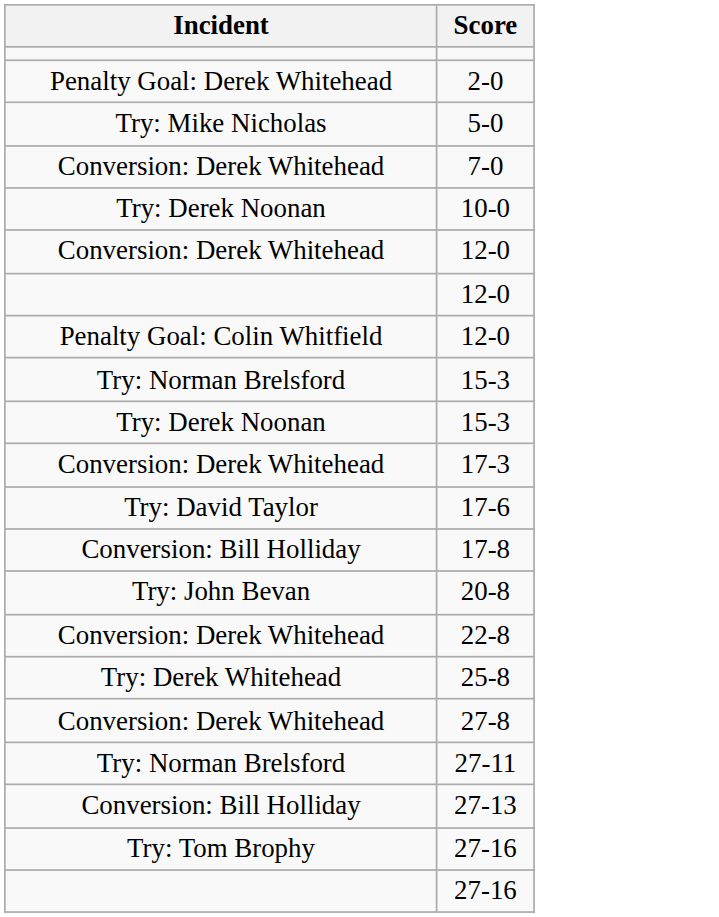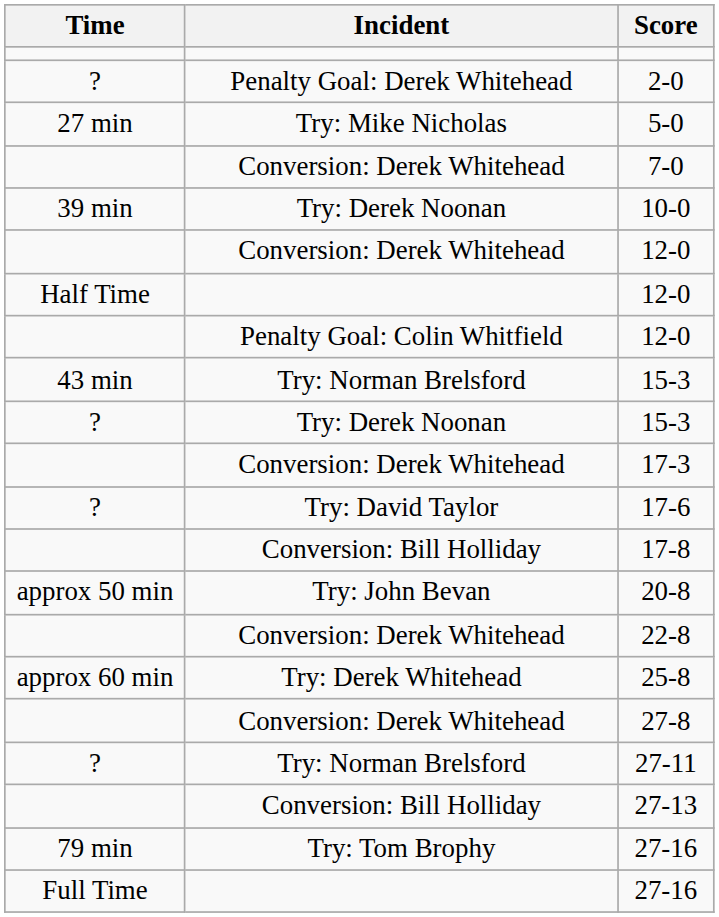+ column: Time | ? | 27 min | 39 min | Half Time | 43 min | ? | ? | approx 50 min | approx 60 min | ? | 79 min | Full Time
